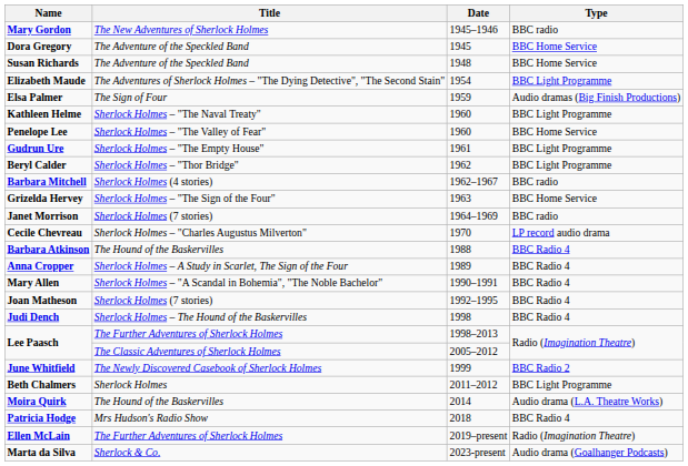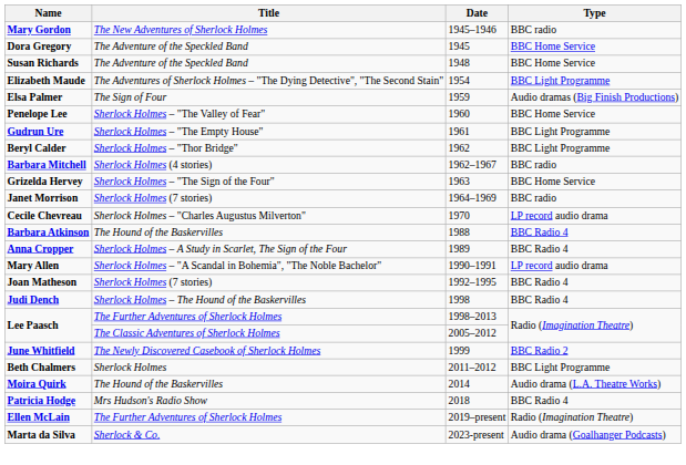- row: Kathleen Helme | Sherlock Holmes – "The Naval Treaty" | 1960 | BBC Light Programme
Mary Allen | Type: BBC Radio 4 -> LP record audio drama
